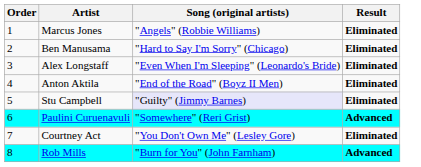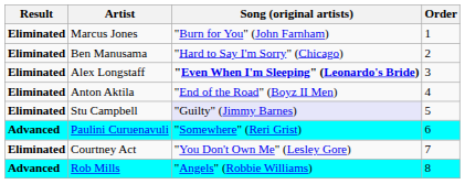columns swapped: Order <-> Result
Marcus Jones | Song (original artists): "Angels" (Robbie Williams) -> "Burn for You" (John Farnham)
Alex Longstaff | Song (original artists): normal -> bold
Rob Mills | Song (original artists): "Burn for You" (John Farnham) -> "Angels" (Robbie Williams)
